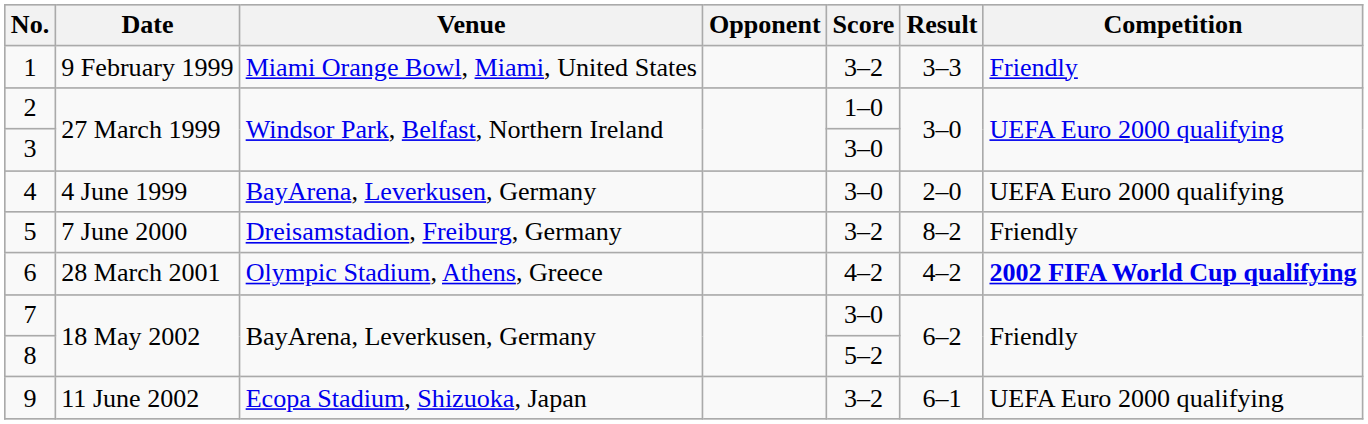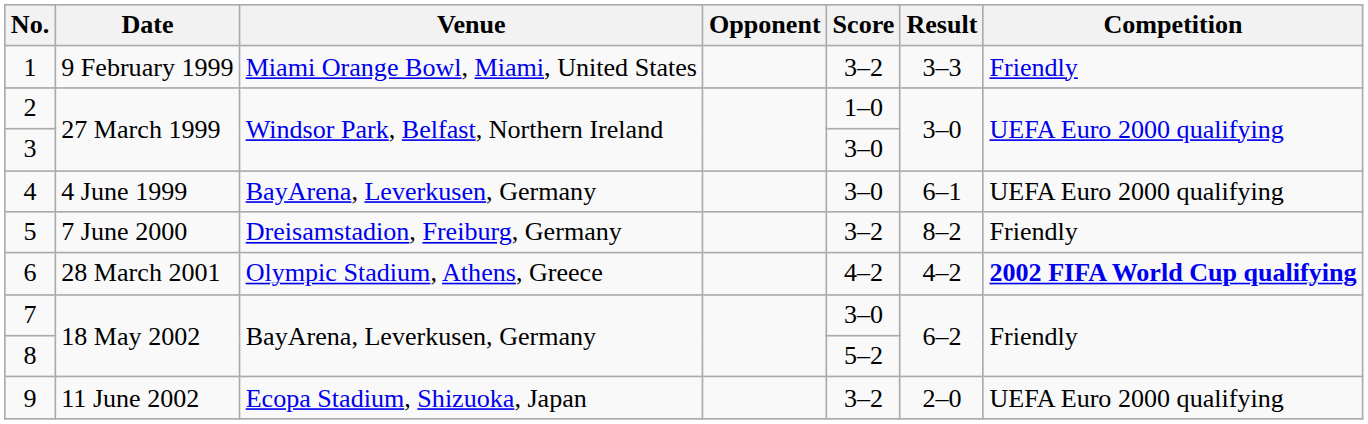4 | Result: 2–0 -> 6–1
9 | Result: 6–1 -> 2–0
